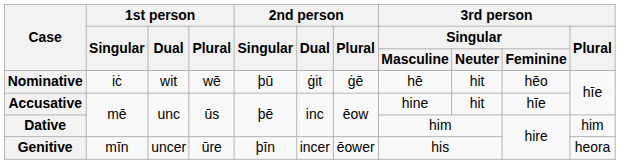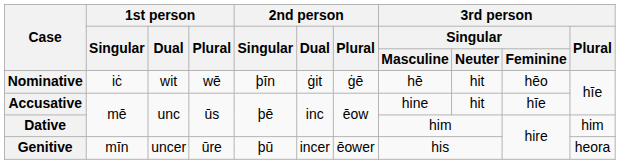Nominative | 2nd person / Singular: þū -> þīn
Genitive | 2nd person / Singular: þīn -> þū
